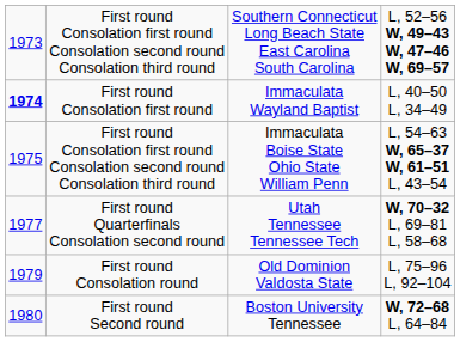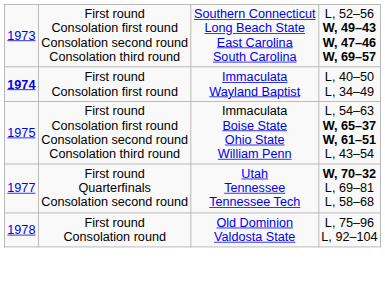First round Consolation round | column 1: 1979 -> 1978
- row: 1980 | First round Second round | Boston University Tennessee | W, 72–68 L, 64–84
